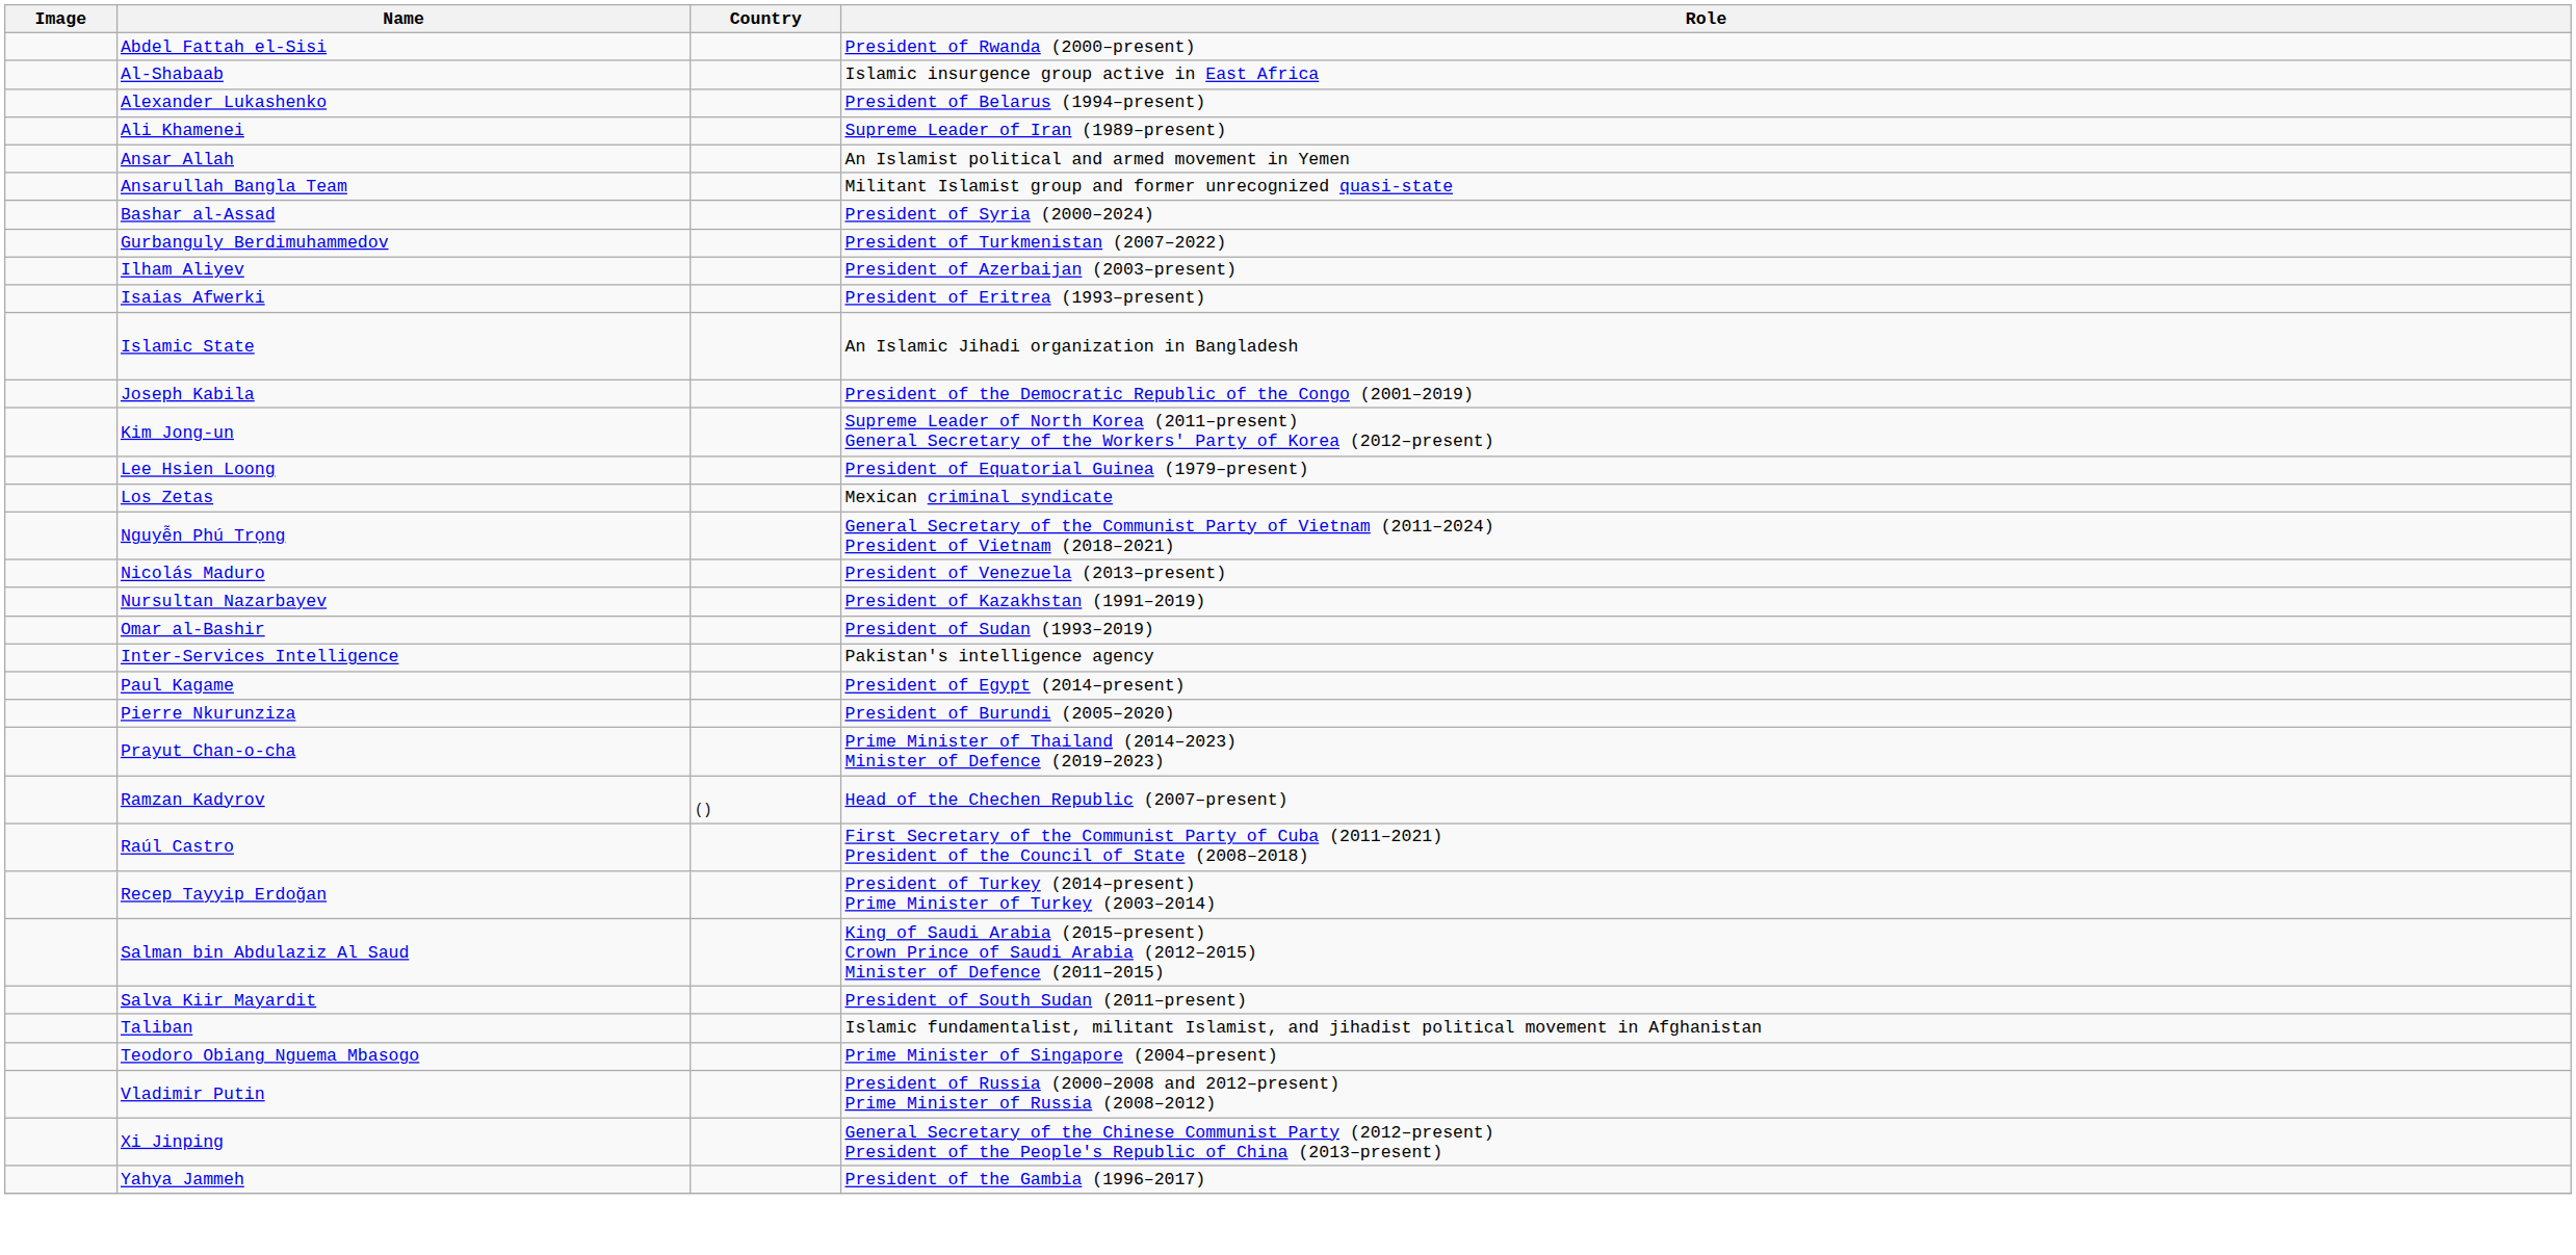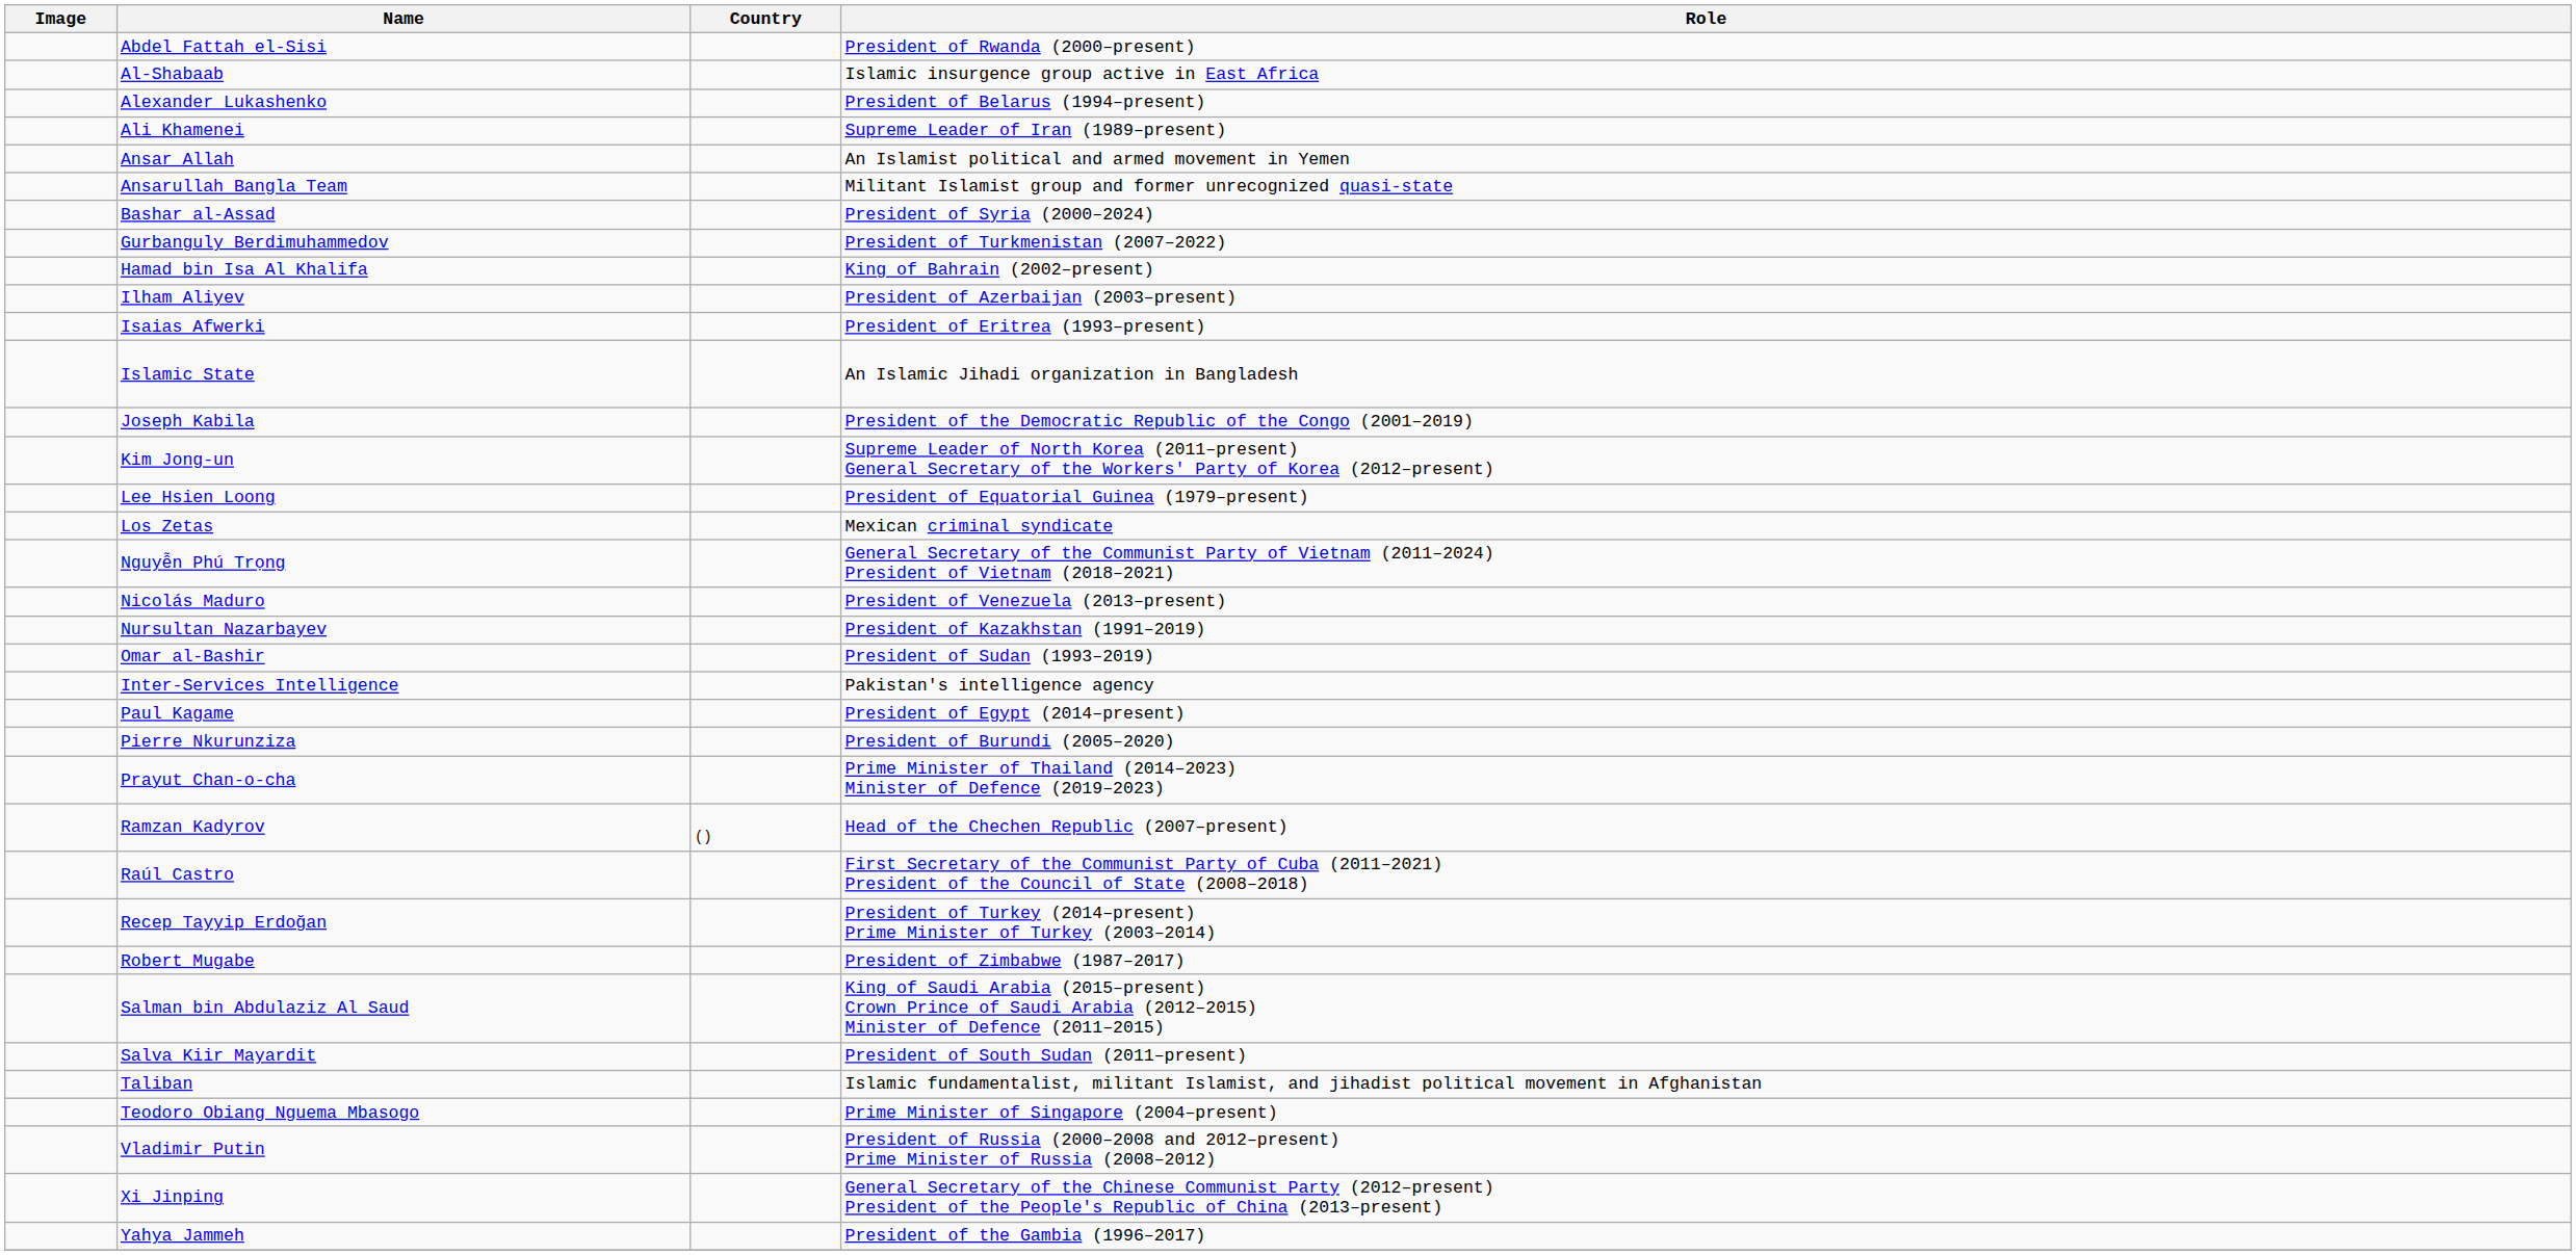+ row: Hamad bin Isa Al Khalifa | King of Bahrain (2002–present)
+ row: Robert Mugabe | President of Zimbabwe (1987–2017)
